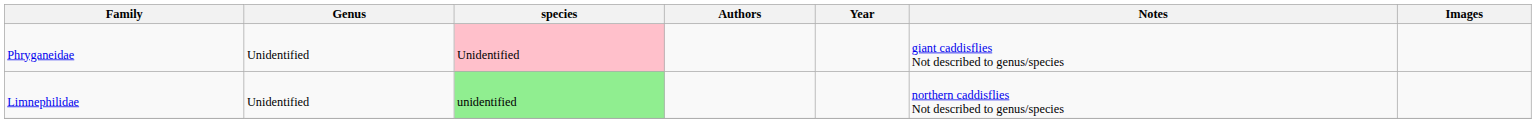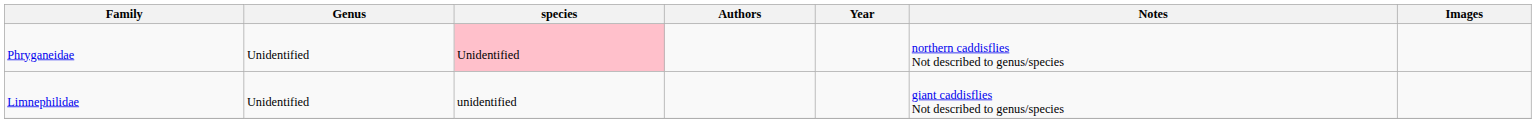Phryganeidae | Notes: giant caddisflies Not described to genus/species -> northern caddisflies Not described to genus/species
Limnephilidae | species: lightgreen background -> no background
Limnephilidae | Notes: northern caddisflies Not described to genus/species -> giant caddisflies Not described to genus/species
